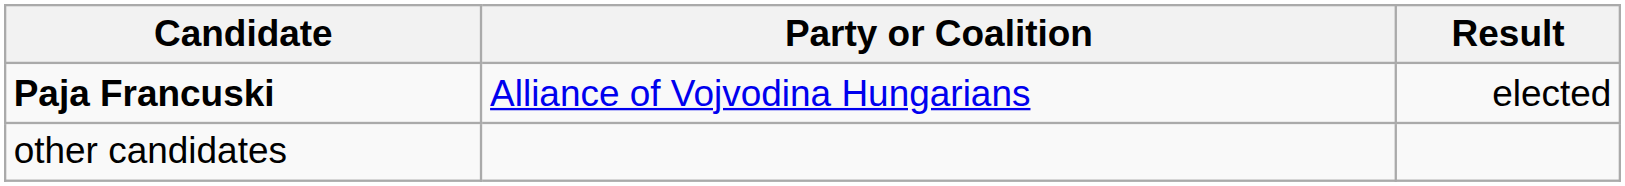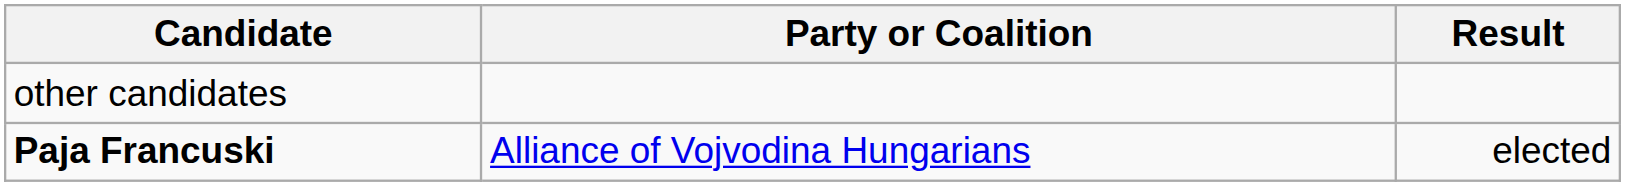rows swapped: Paja Francuski <-> other candidates
